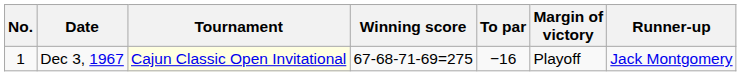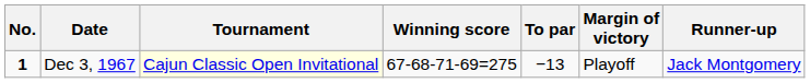Dec 3, 1967 | No.: normal -> bold
Dec 3, 1967 | To par: −16 -> −13
